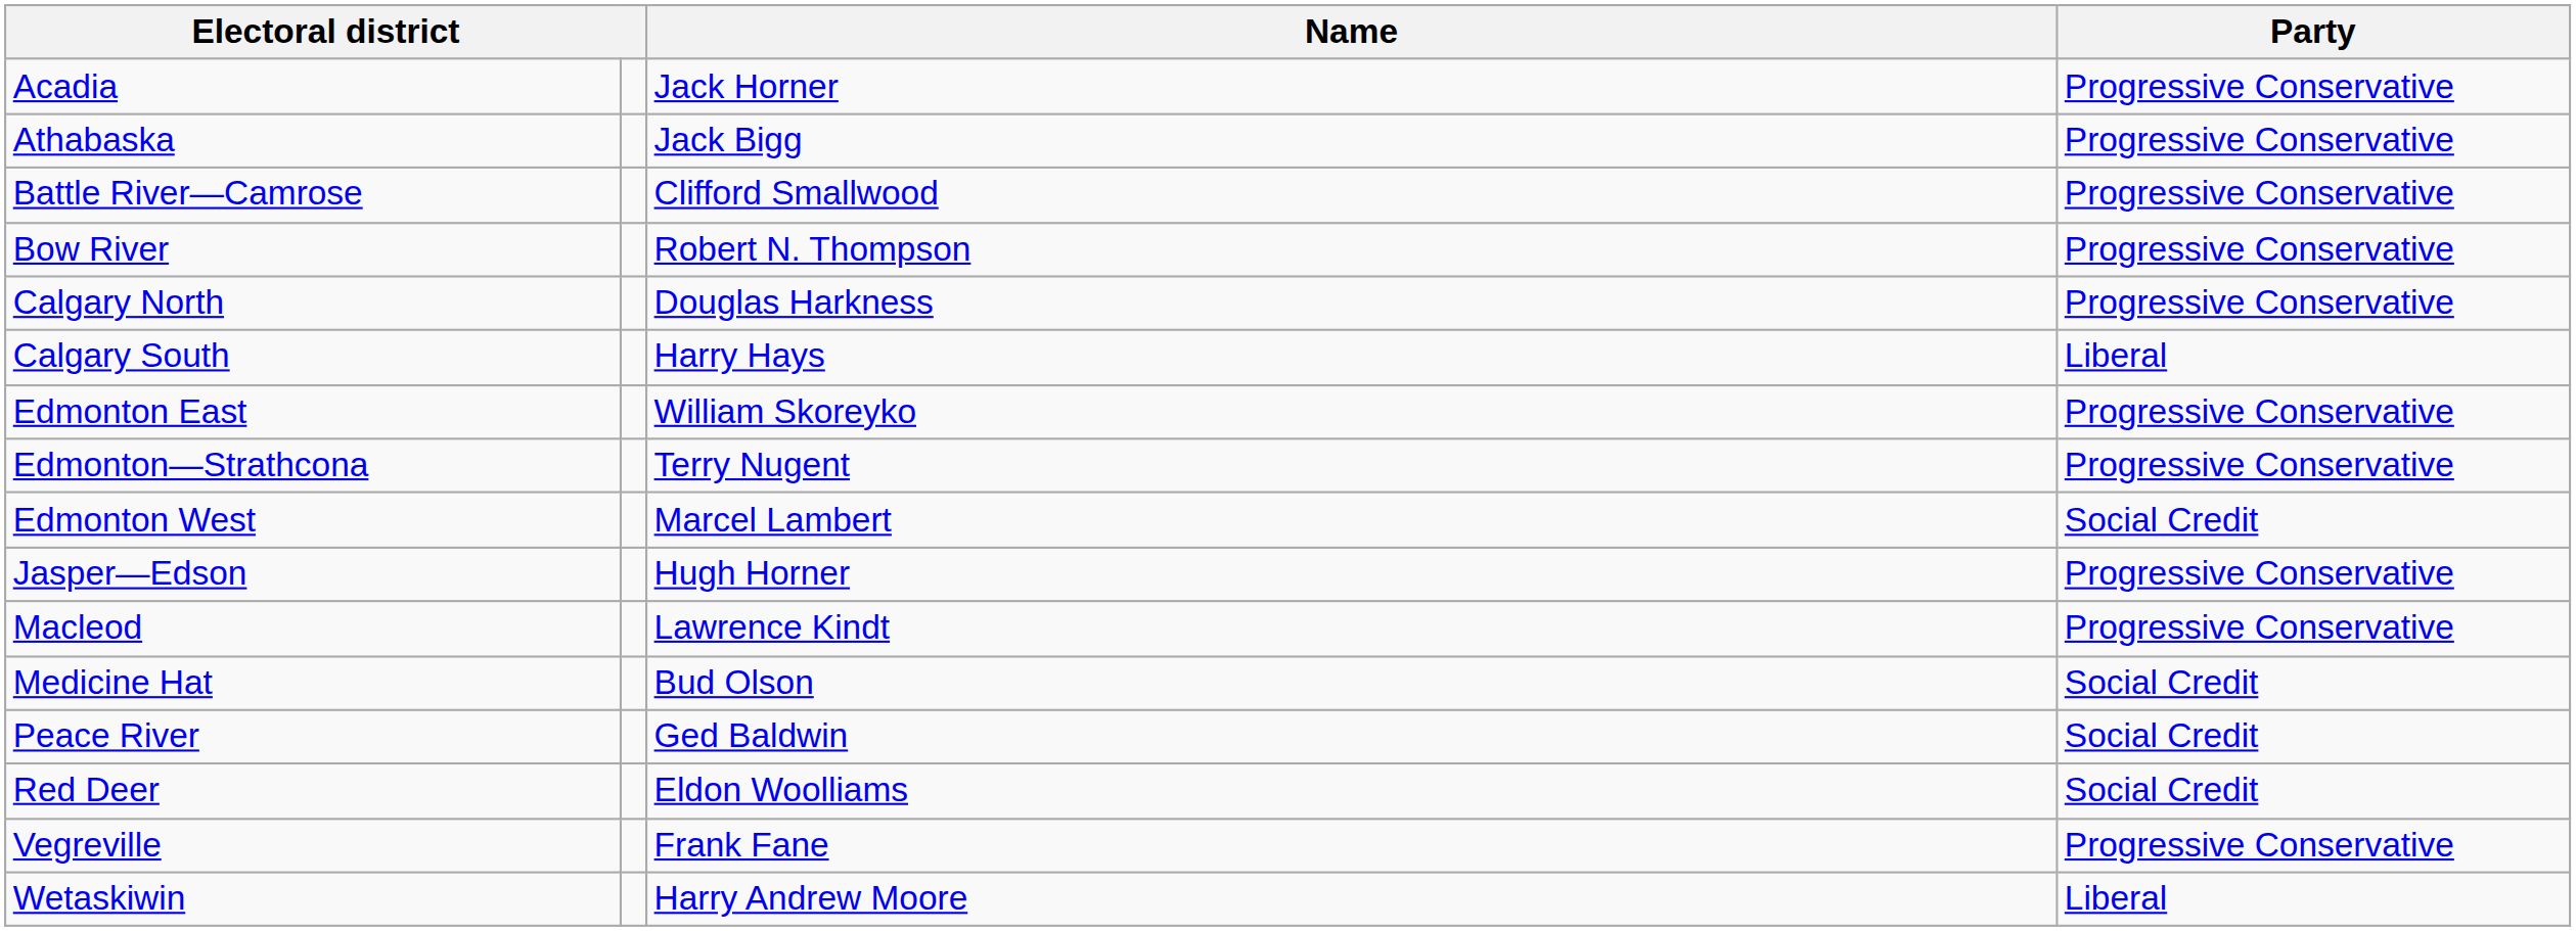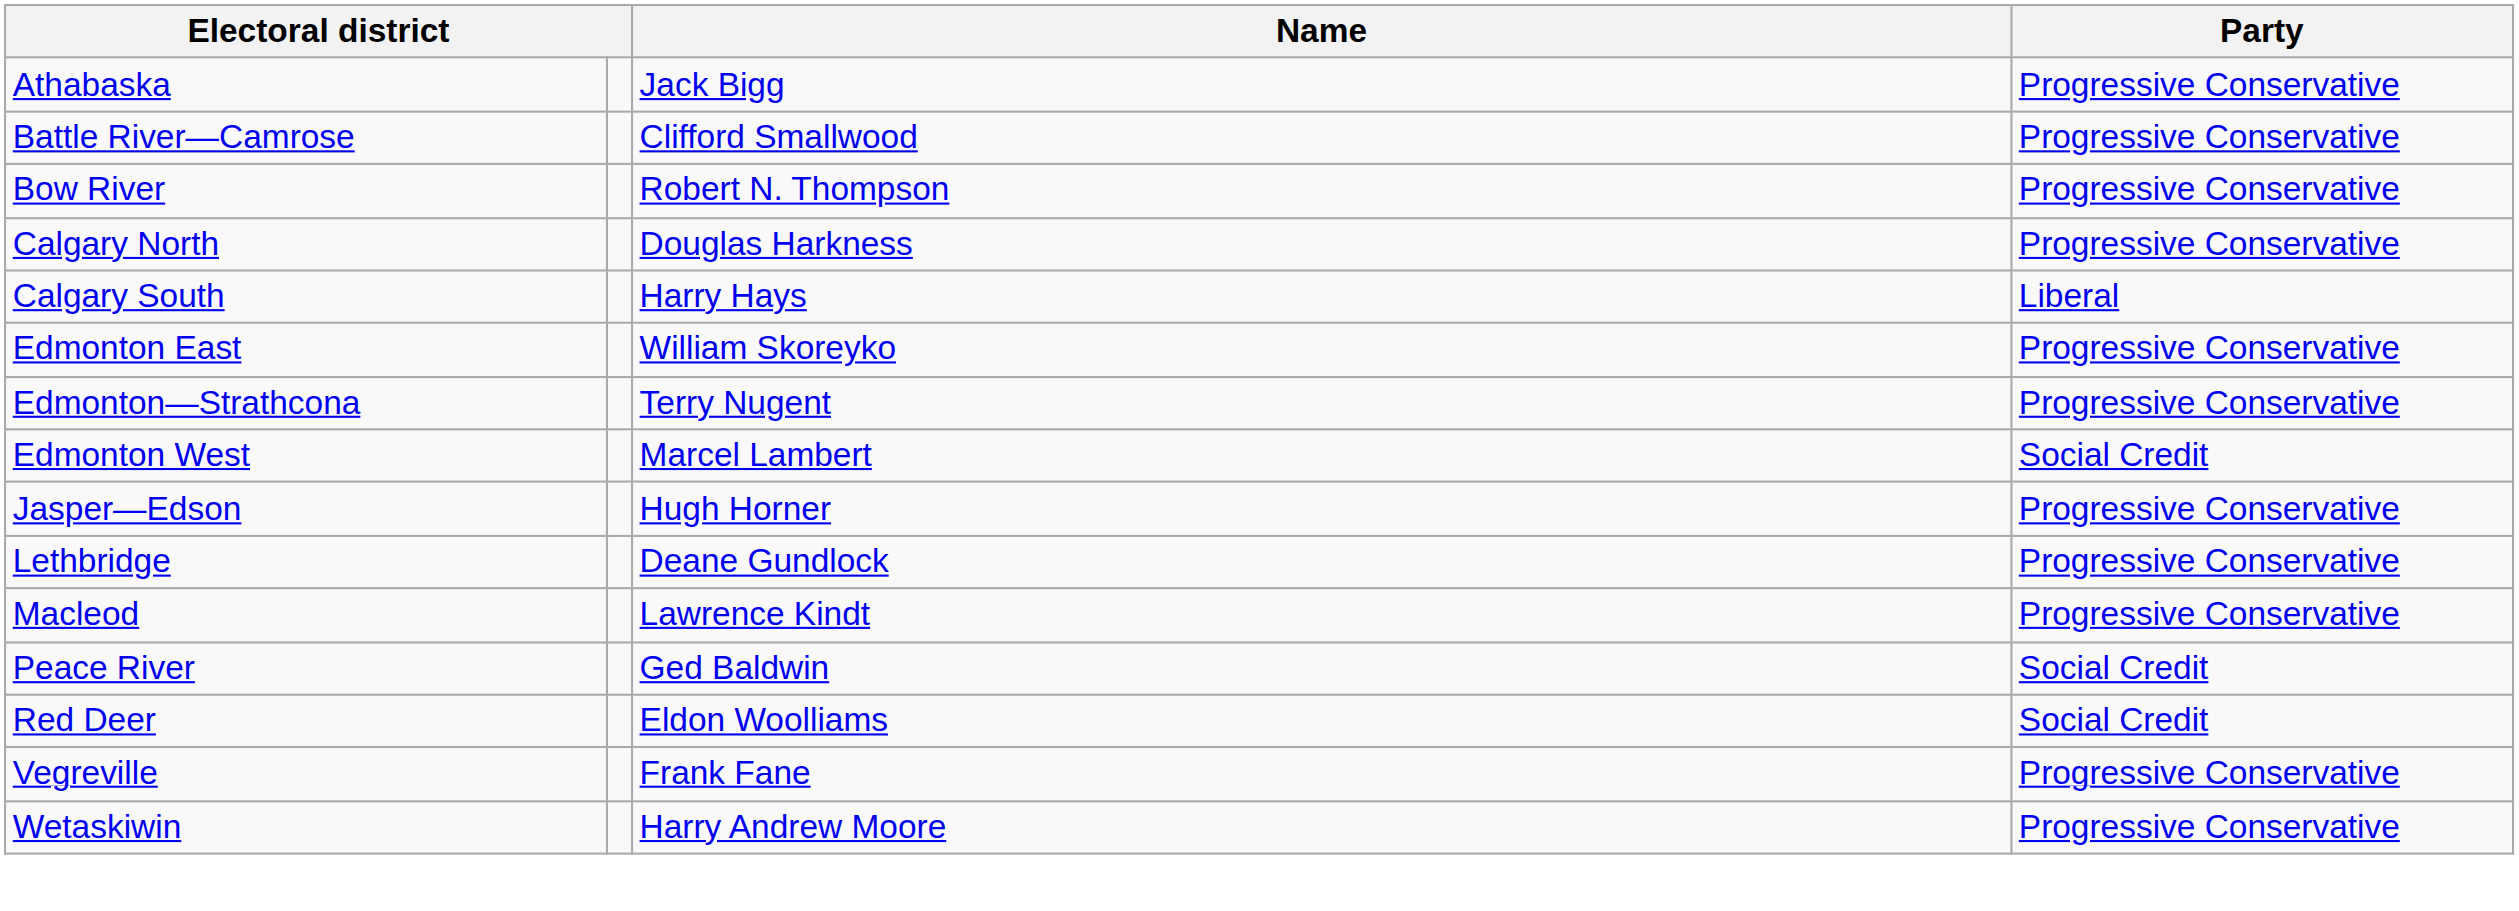- row: Acadia | Jack Horner | Progressive Conservative
+ row: Lethbridge | Deane Gundlock | Progressive Conservative
- row: Medicine Hat | Bud Olson | Social Credit
Wetaskiwin | Party: Liberal -> Progressive Conservative
